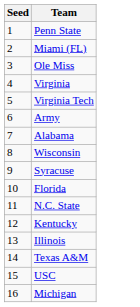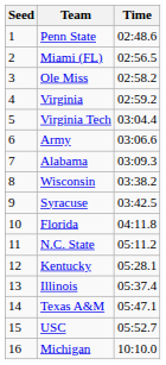+ column: Time | 02:48.6 | 02:56.5 | 02:58.2 | 02:59.2 | 03:04.4 | 03:06.6 | 03:09.3 | 03:38.2 | 03:42.5 | 04:11.8 | 05:11.2 | 05:28.1 | 05:37.4 | 05:47.1 | 05:52.7 | 10:10.0
